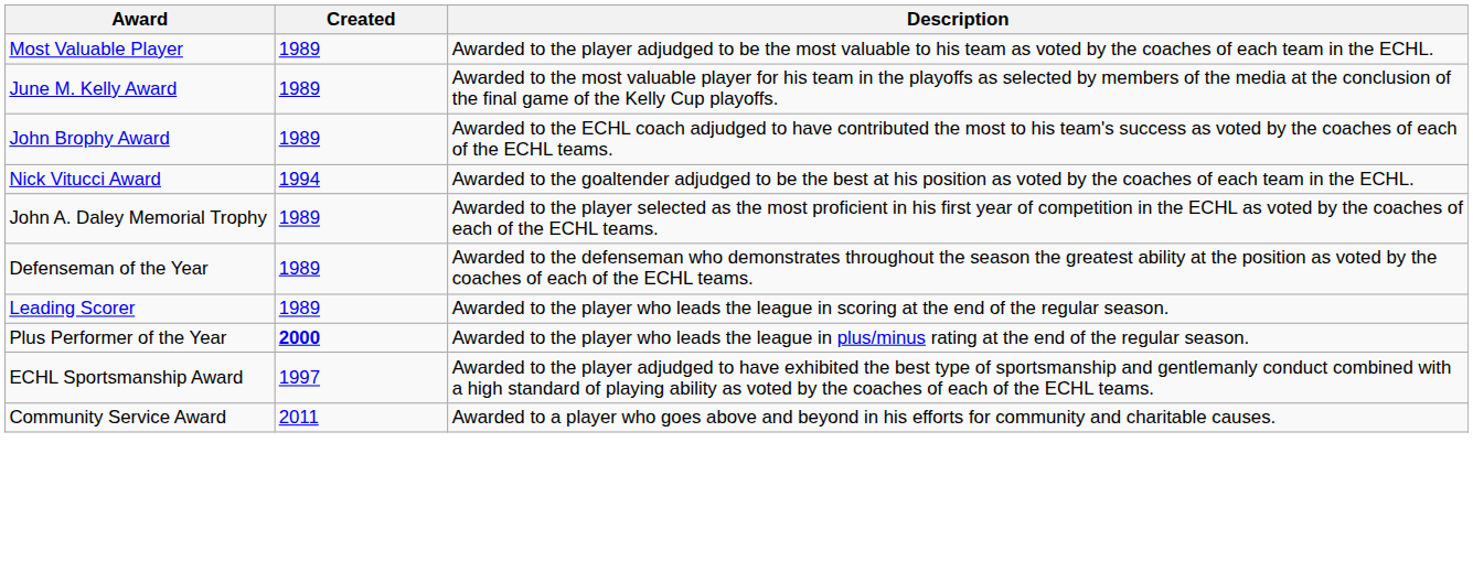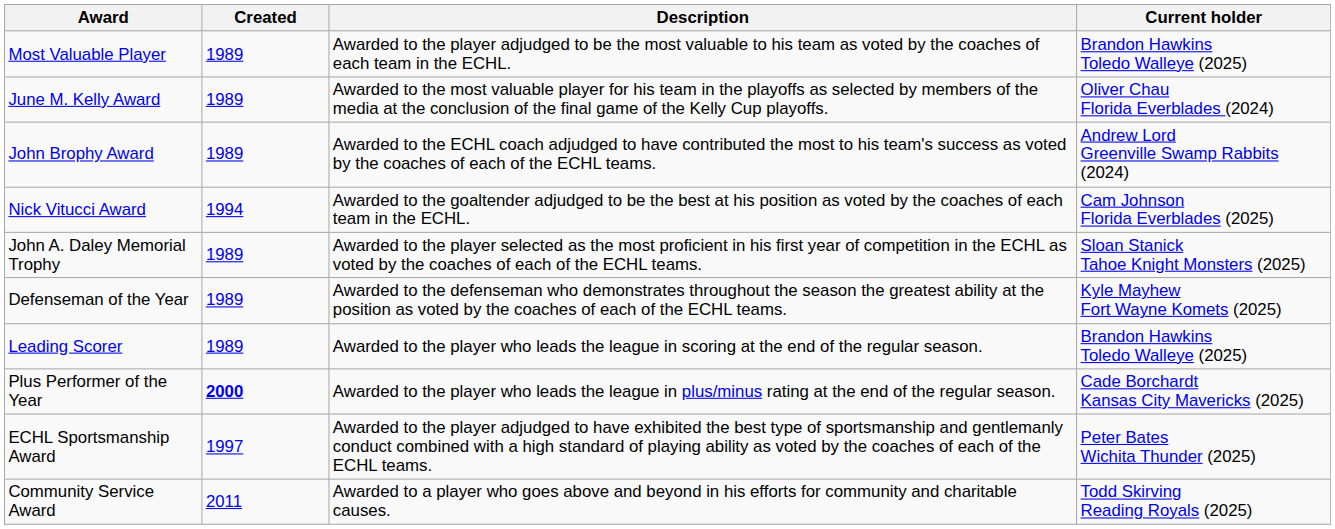+ column: Current holder | Brandon Hawkins Toledo Walleye (2025) | Oliver Chau Florida Everblades (2024) | Andrew Lord Greenville Swamp Rabbits (2024) | Cam Johnson Florida Everblades (2025) | Sloan Stanick Tahoe Knight Monsters (2025) | Kyle Mayhew Fort Wayne Komets (2025) | Brandon Hawkins Toledo Walleye (2025) | Cade Borchardt Kansas City Mavericks (2025) | Peter Bates Wichita Thunder (2025) | Todd Skirving Reading Royals (2025)
